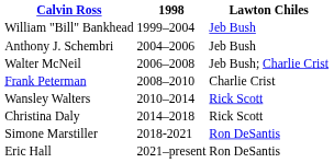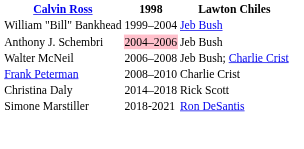Anthony J. Schembri | 1998: no background -> pink background
- row: Wansley Walters | 2010–2014 | Rick Scott
- row: Eric Hall | 2021–present | Ron DeSantis
